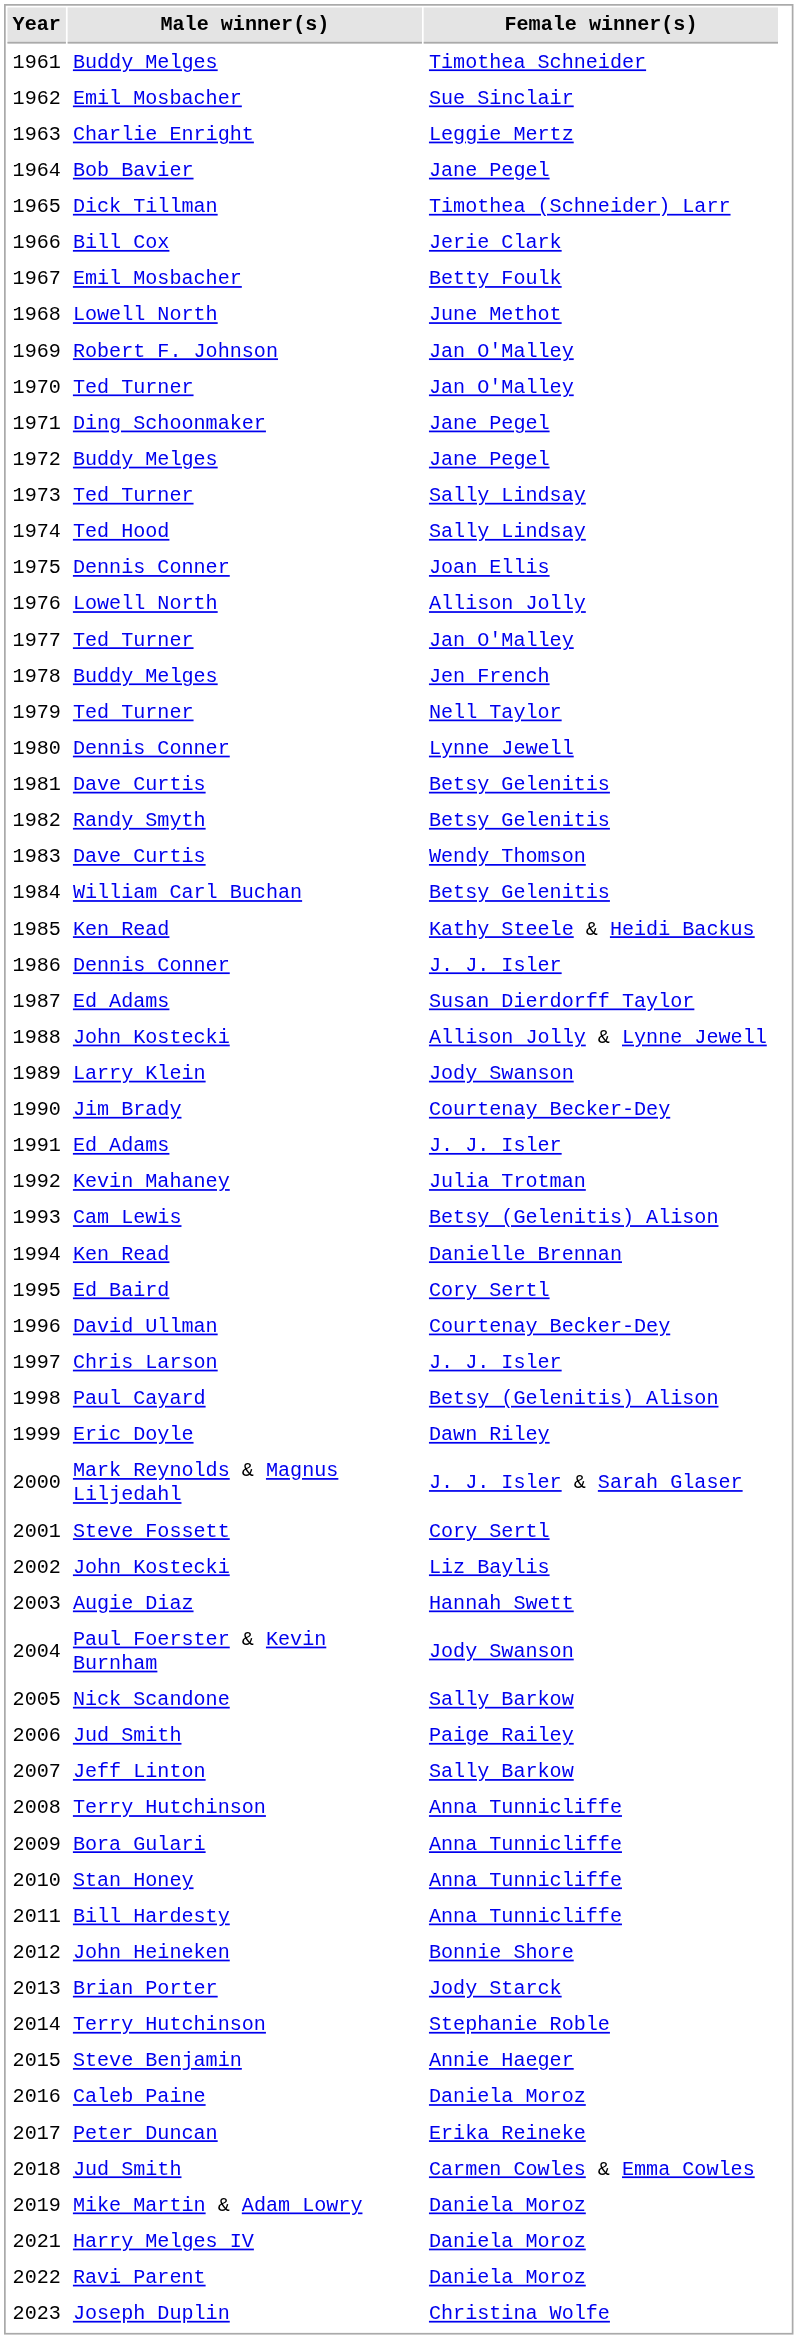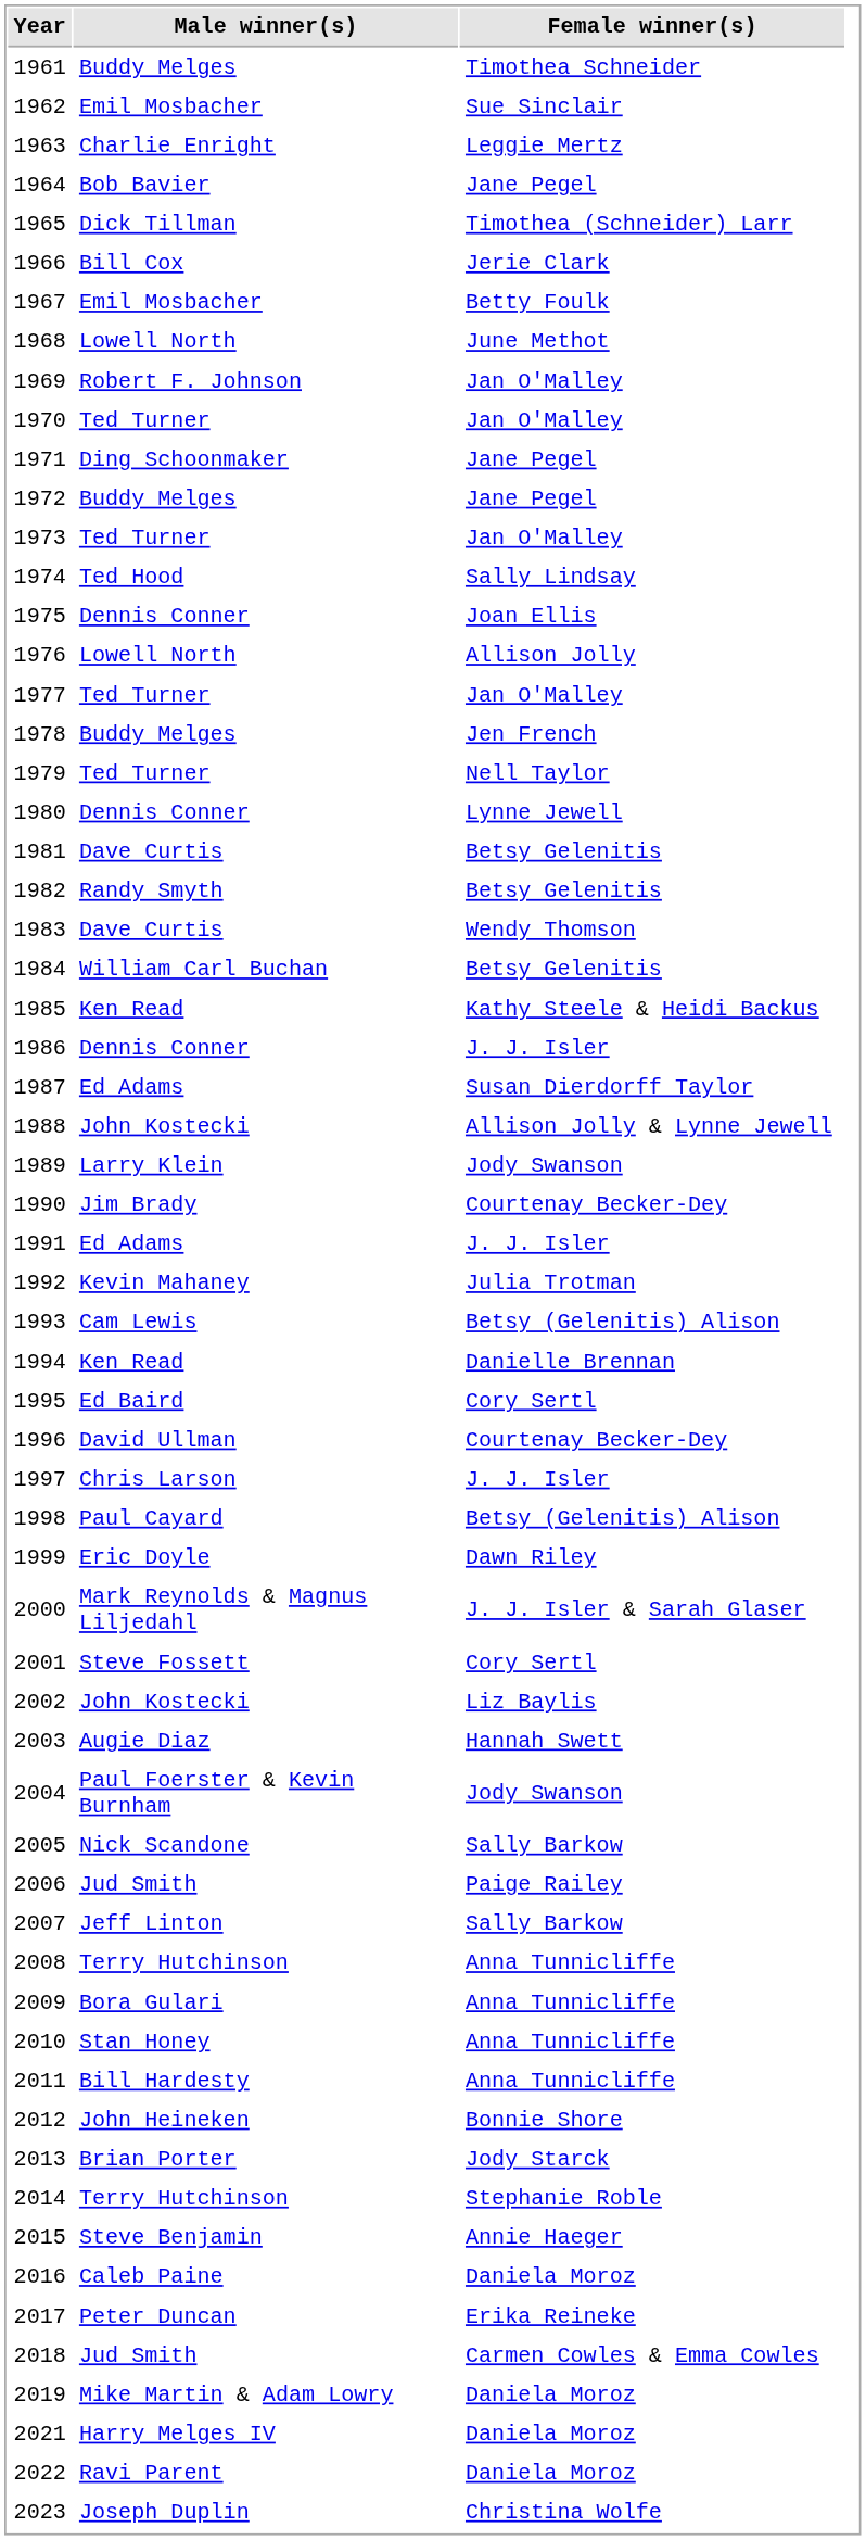1973 | Female winner(s): Sally Lindsay -> Jan O'Malley
